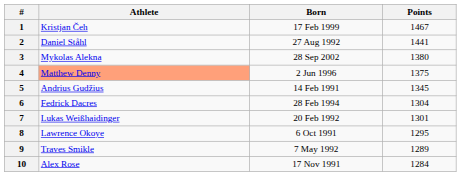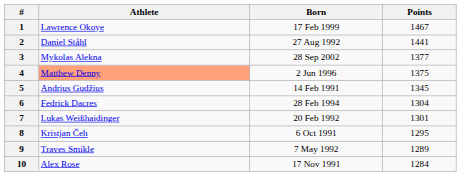1 | Athlete: Kristjan Čeh -> Lawrence Okoye
3 | Points: 1380 -> 1377
8 | Athlete: Lawrence Okoye -> Kristjan Čeh
